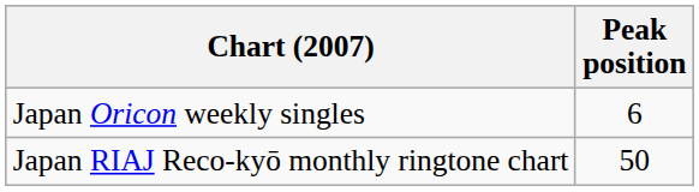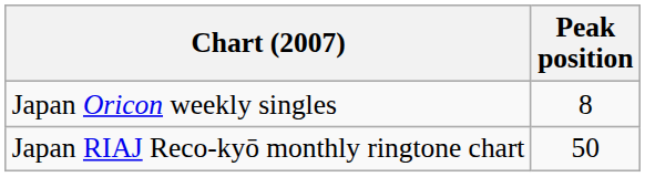Japan Oricon weekly singles | Peak position: 6 -> 8
